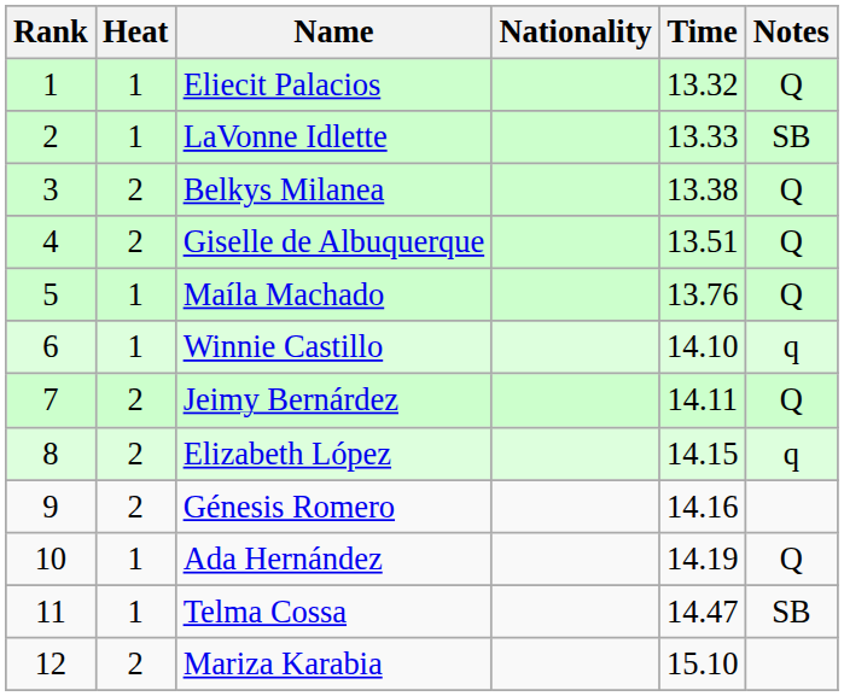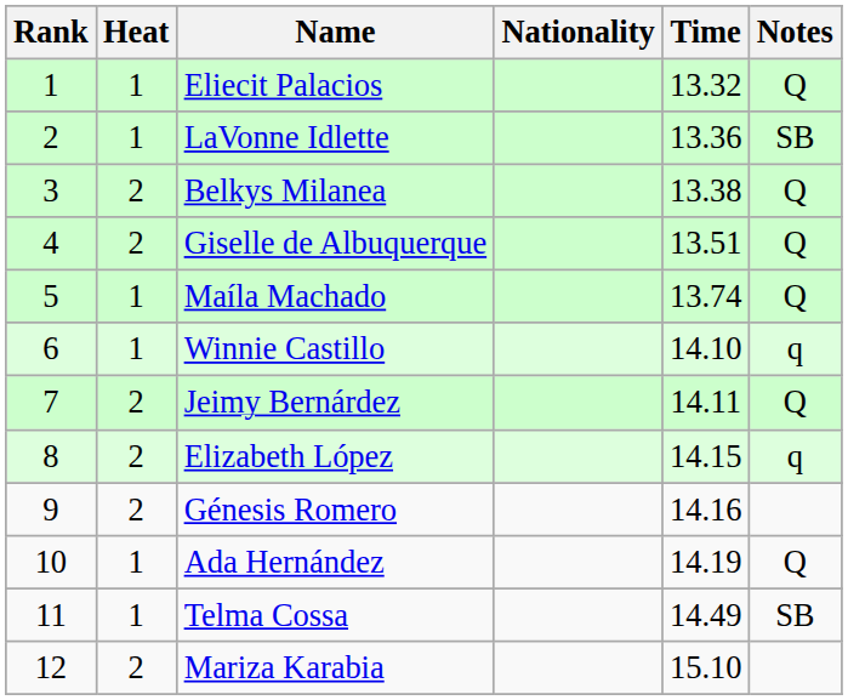LaVonne Idlette | Time: 13.33 -> 13.36
Maíla Machado | Time: 13.76 -> 13.74
Telma Cossa | Time: 14.47 -> 14.49
